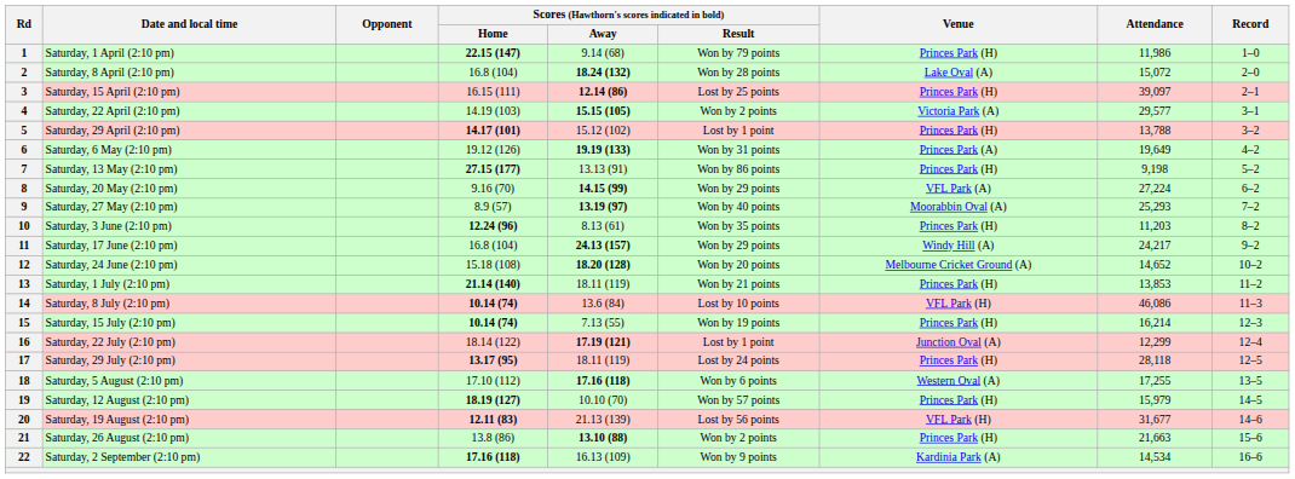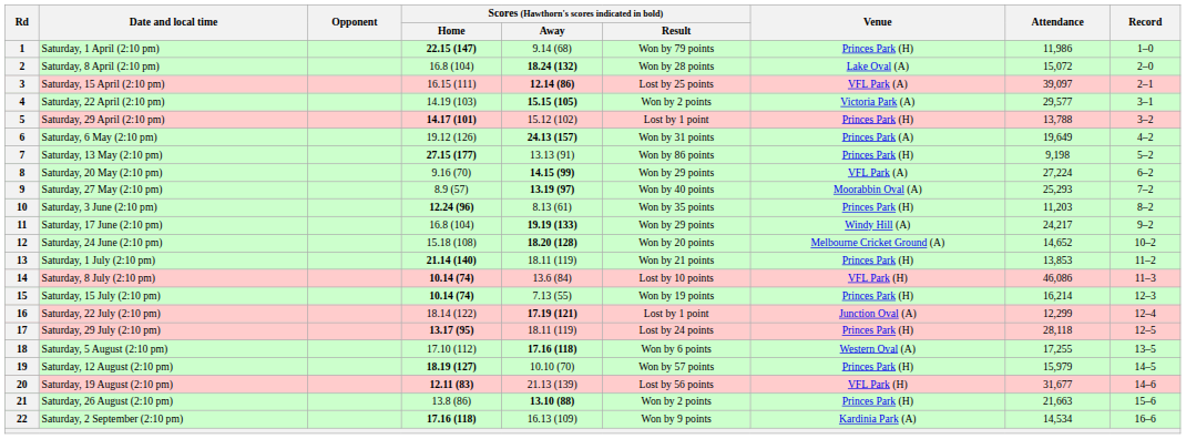3 | Venue: Princes Park (H) -> VFL Park (A)
6 | Scores (Hawthorn's scores indicated in bold) / Away: 19.19 (133) -> 24.13 (157)
11 | Scores (Hawthorn's scores indicated in bold) / Away: 24.13 (157) -> 19.19 (133)
